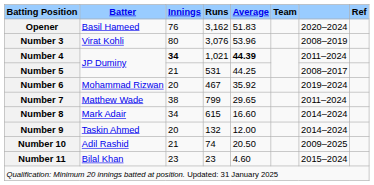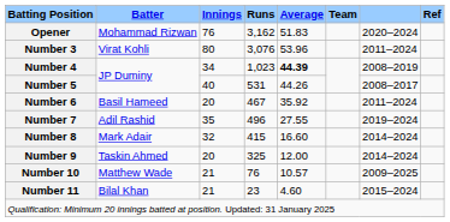Opener | Batter: Basil Hameed -> Mohammad Rizwan
Number 3 | column 7: 2008–2019 -> 2011–2024
Number 4 | Innings: bold -> normal
Number 4 | Runs: 1,021 -> 1,023
Number 4 | column 7: 2011–2024 -> 2008–2019
Number 5 | Innings: 21 -> 40
Number 5 | Average: 44.25 -> 44.26
Number 6 | Batter: Mohammad Rizwan -> Basil Hameed
Number 6 | column 7: 2019–2024 -> 2011–2024
Number 7 | Batter: Matthew Wade -> Adil Rashid
Number 7 | Innings: 38 -> 35
Number 7 | Runs: 799 -> 496
Number 7 | Average: 29.65 -> 27.55
Number 7 | column 7: 2011–2024 -> 2019–2024
Number 8 | Innings: 34 -> 32
Number 8 | Runs: 615 -> 415
Number 9 | Runs: 132 -> 325
Number 10 | Batter: Adil Rashid -> Matthew Wade
Number 10 | Runs: 74 -> 76
Number 10 | Average: 20.50 -> 10.57
Number 11 | Innings: 23 -> 21
